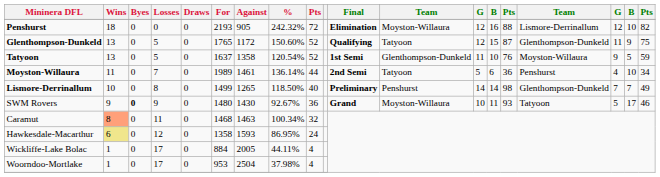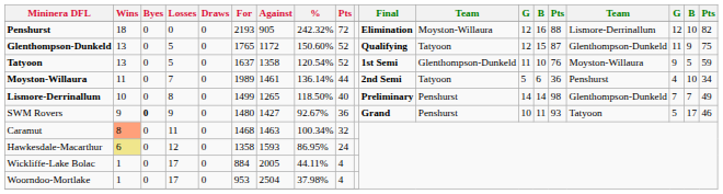SWM Rovers | Against: 1430 -> 1427
SWM Rovers | column 12: Moyston-Willaura -> Penshurst
